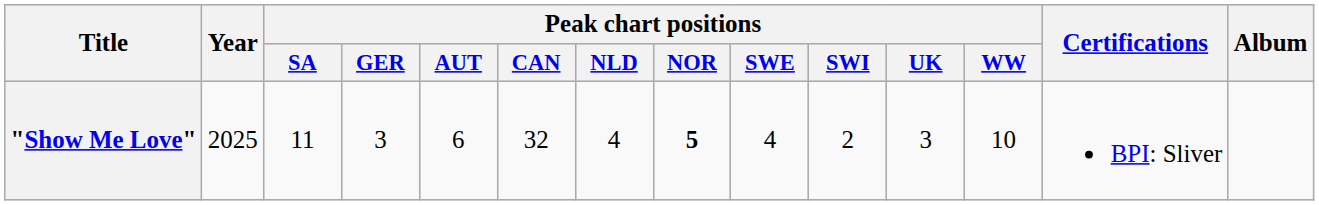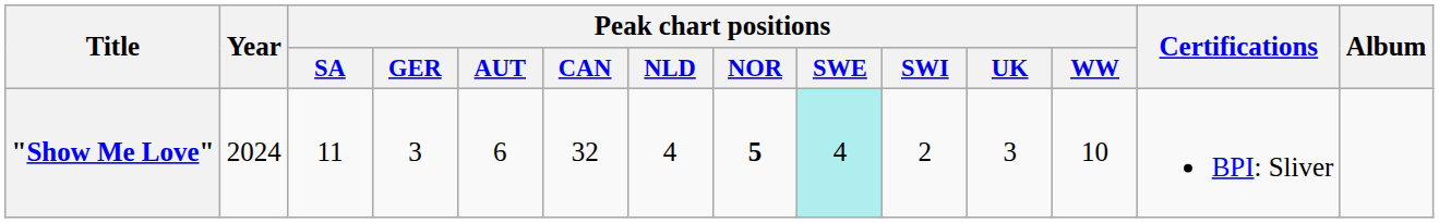"Show Me Love" | Year: 2025 -> 2024
"Show Me Love" | Peak chart positions / SWE: no background -> paleturquoise background
